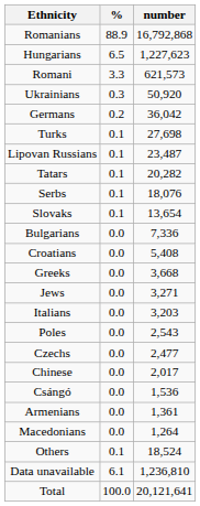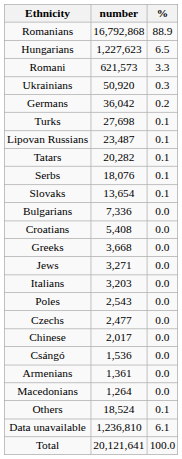columns swapped: number <-> %
